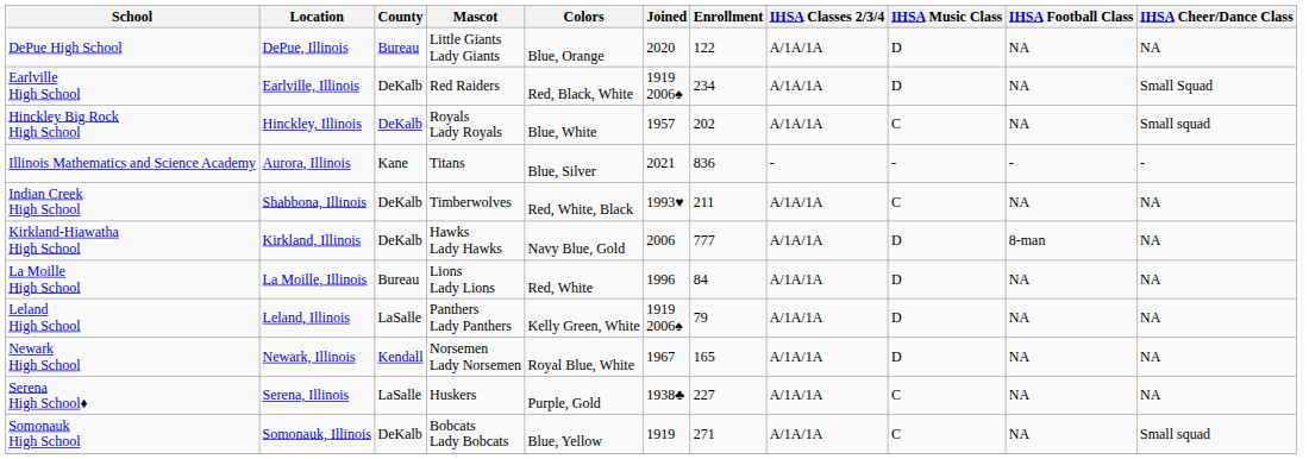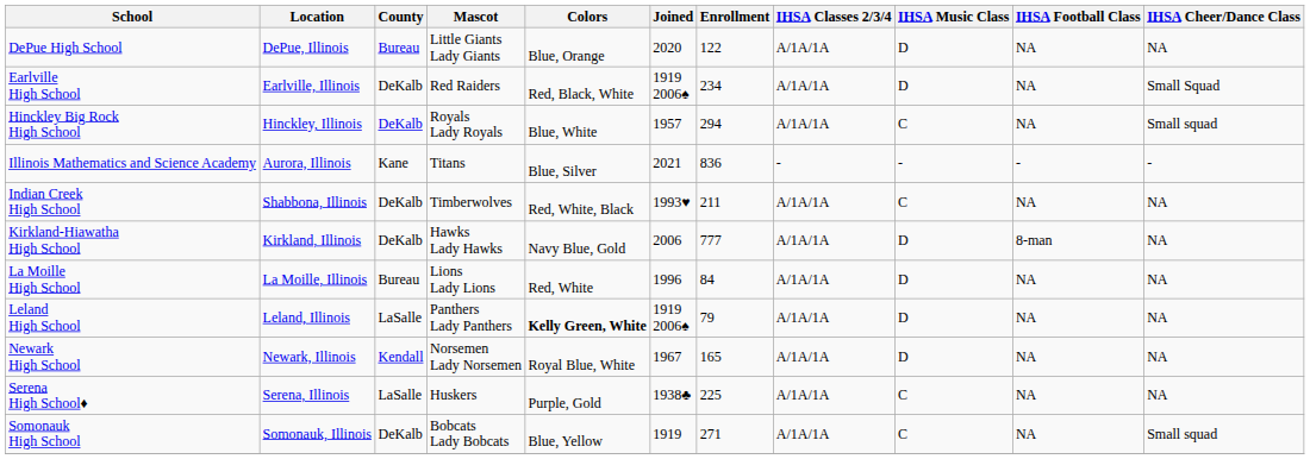Hinckley Big Rock High School | Enrollment: 202 -> 294
Leland High School | Colors: normal -> bold
Serena High School♦ | Enrollment: 227 -> 225
